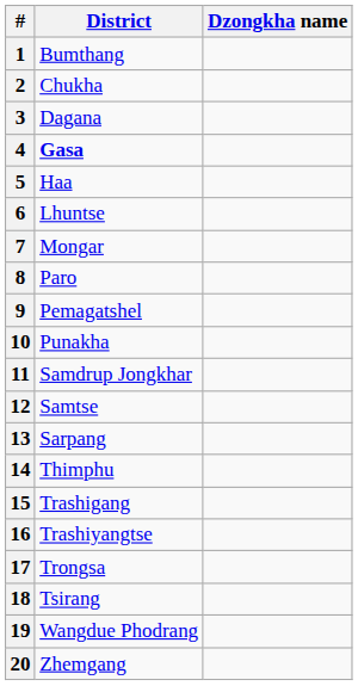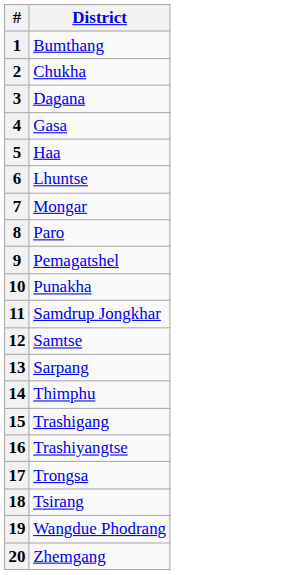- column: Dzongkha name
4 | District: bold -> normal
